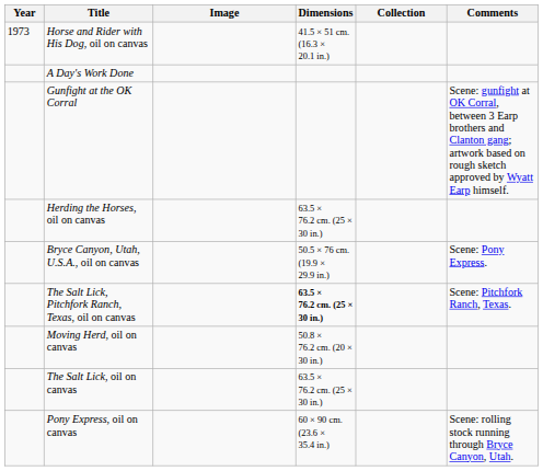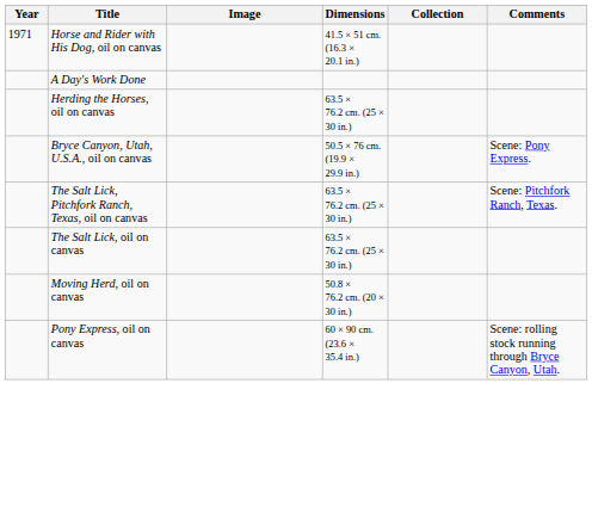Horse and Rider with His Dog, oil on canvas | Year: 1973 -> 1971
- row: Gunfight at the OK Corral | Scene: gunfight at OK Corral, between 3 Earp brothers and Clanton gang; artwork based on rough sketch approved by Wyatt Earp himself.
The Salt Lick, Pitchfork Ranch, Texas, oil on canvas | Dimensions: bold -> normal
rows swapped: The Salt Lick, oil on canvas <-> Moving Herd, oil on canvas
